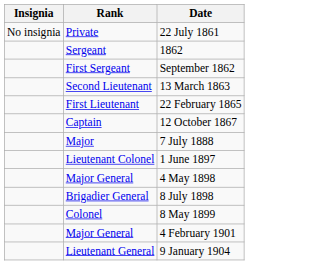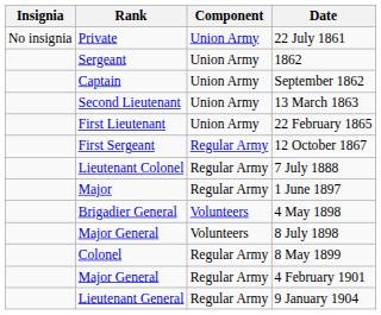+ column: Component | Union Army | Union Army | Union Army | Union Army | Union Army | Regular Army | Regular Army | Regular Army | Volunteers | Volunteers | Regular Army | Regular Army | Regular Army
September 1862 | Rank: First Sergeant -> Captain
12 October 1867 | Rank: Captain -> First Sergeant
7 July 1888 | Rank: Major -> Lieutenant Colonel
1 June 1897 | Rank: Lieutenant Colonel -> Major
4 May 1898 | Rank: Major General -> Brigadier General
8 July 1898 | Rank: Brigadier General -> Major General
